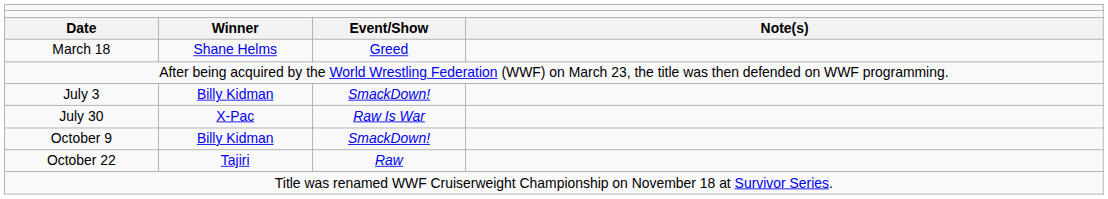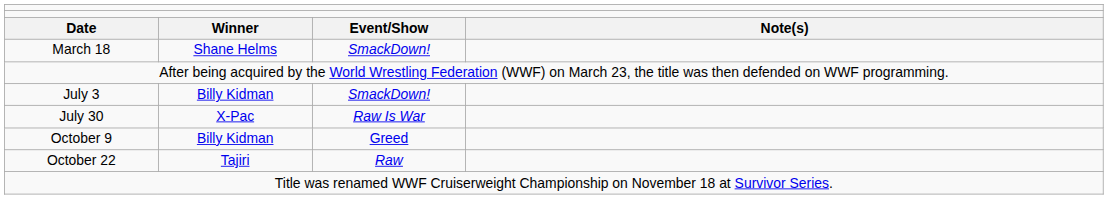March 18 | column 3: Greed -> SmackDown!
October 9 | column 3: SmackDown! -> Greed
